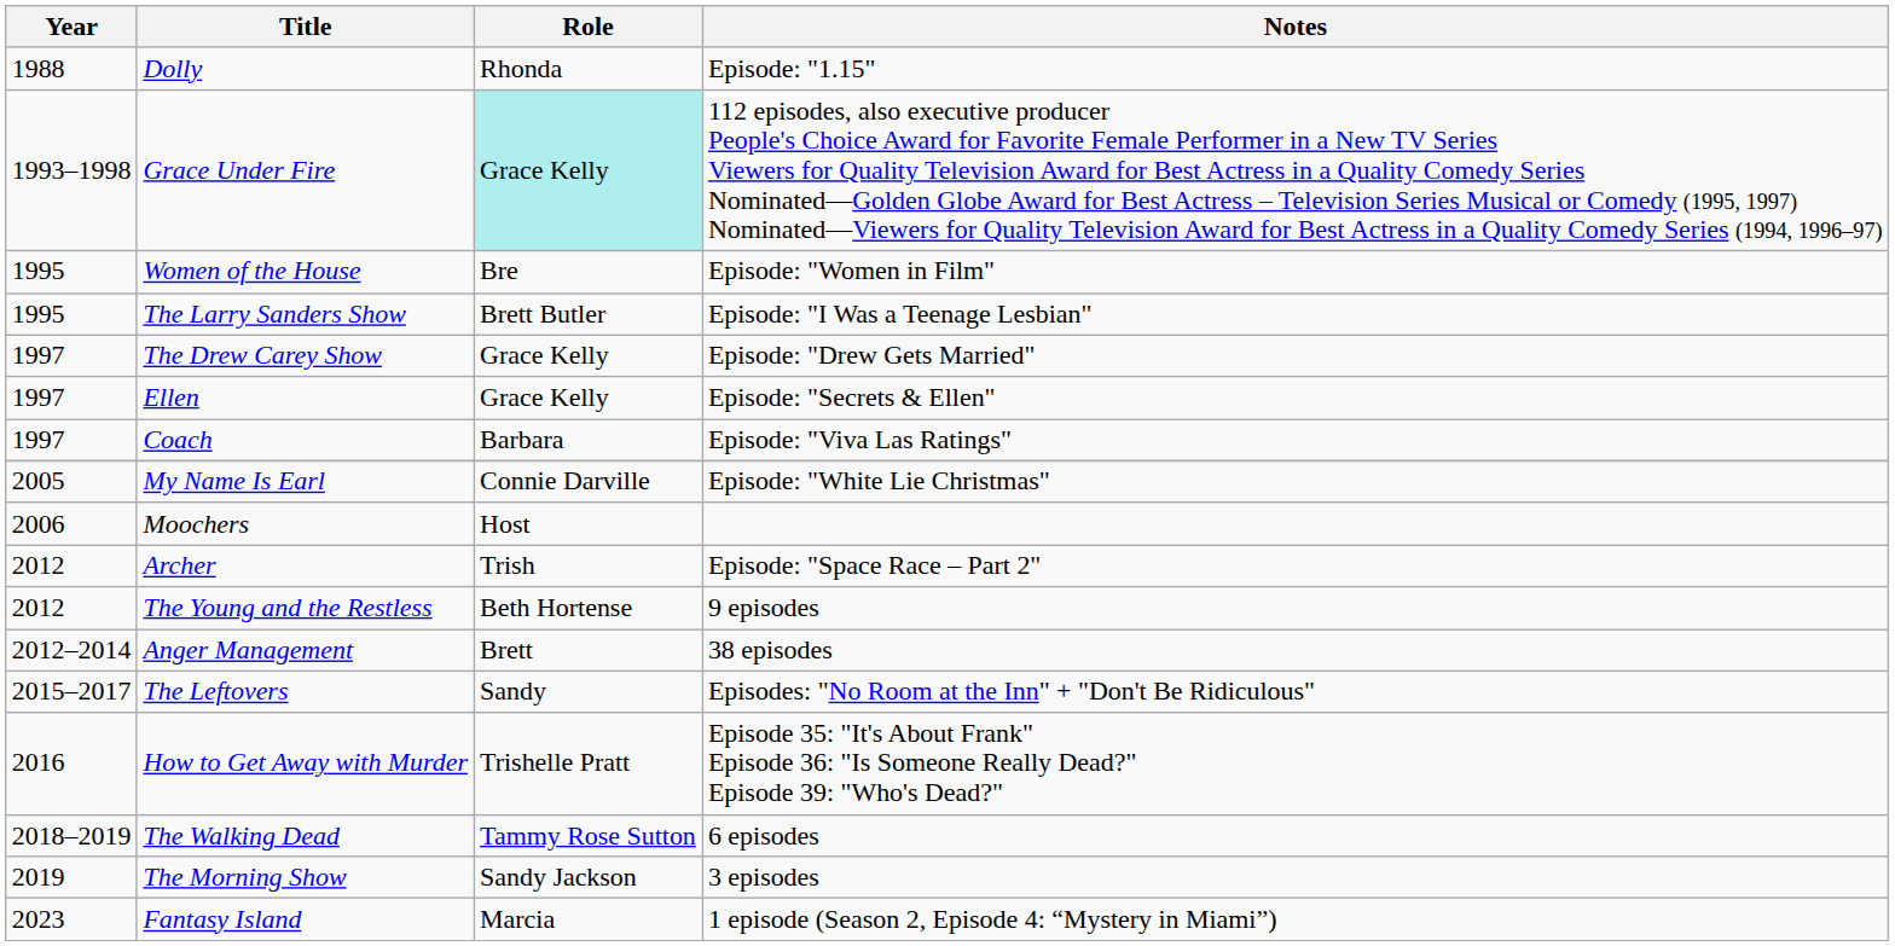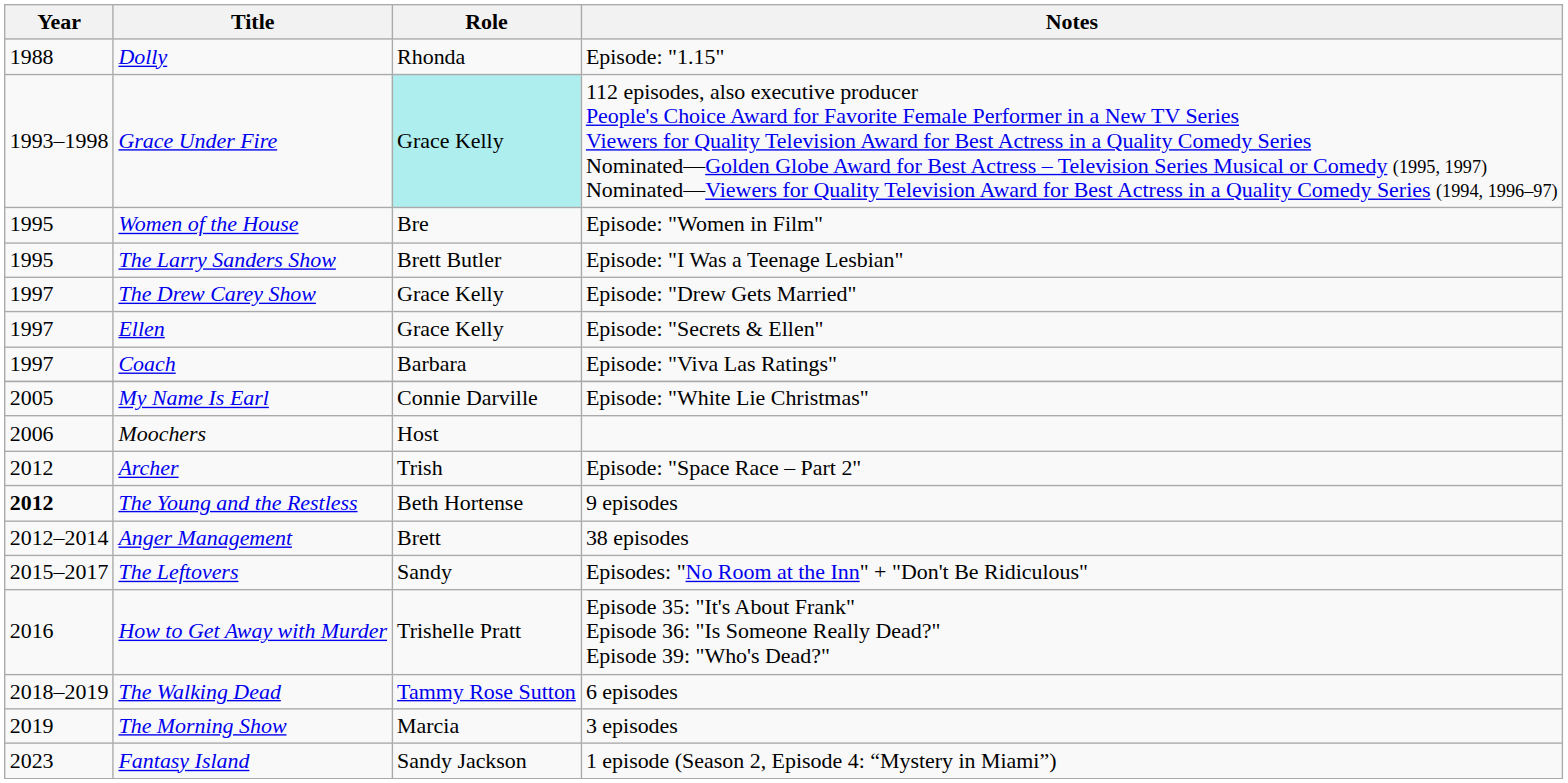The Young and the Restless | Year: normal -> bold
The Morning Show | Role: Sandy Jackson -> Marcia
Fantasy Island | Role: Marcia -> Sandy Jackson
